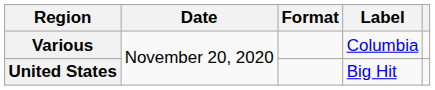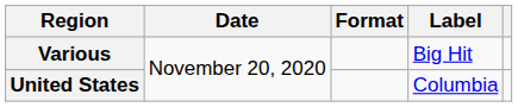Various | Label: Columbia -> Big Hit
United States | Label: Big Hit -> Columbia
